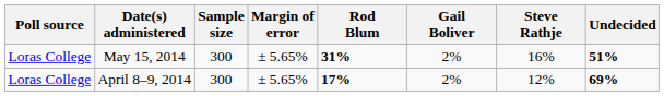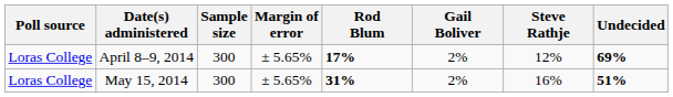rows swapped: May 15, 2014 <-> April 8–9, 2014
